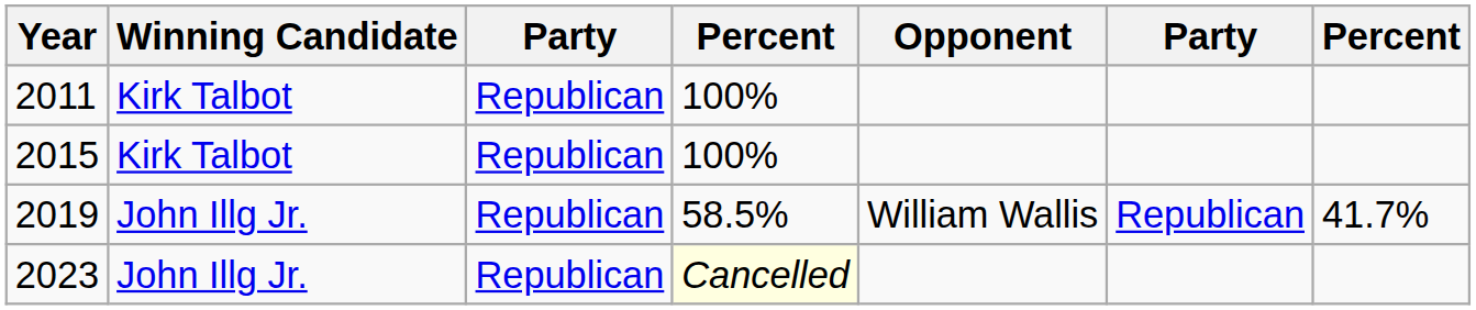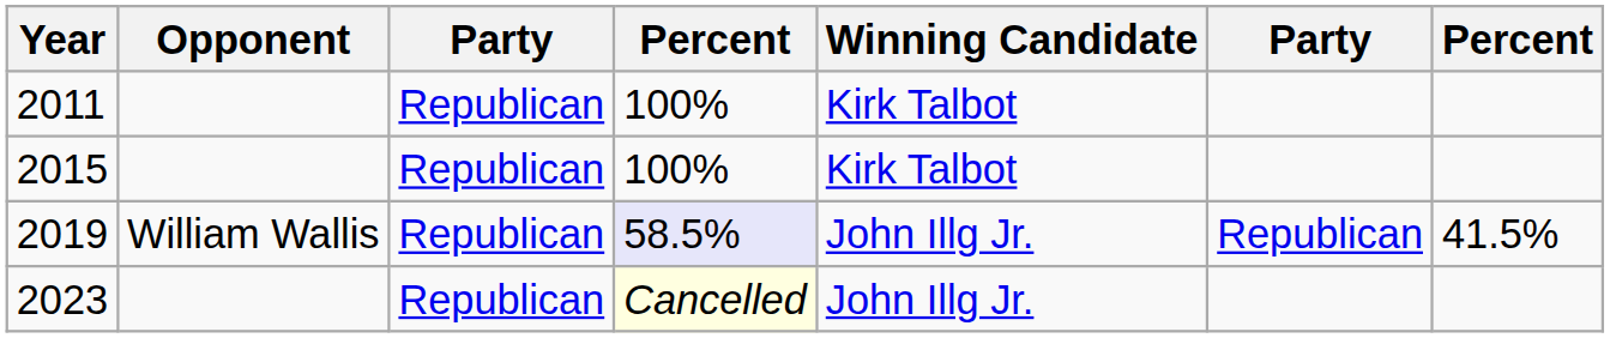columns swapped: Winning Candidate <-> Opponent
2019 | column 4: no background -> lavender background
2019 | column 7: 41.7% -> 41.5%
